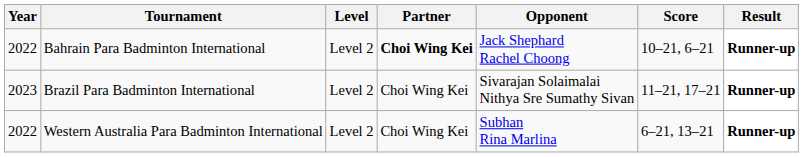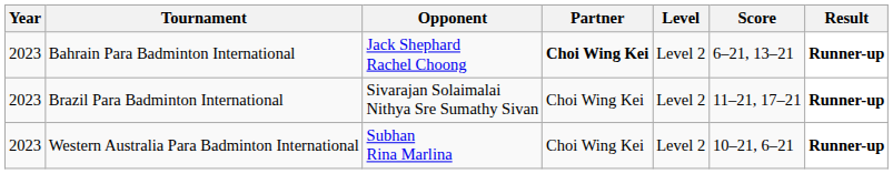columns swapped: Level <-> Opponent
Bahrain Para Badminton International | Year: 2022 -> 2023
Bahrain Para Badminton International | Score: 10–21, 6–21 -> 6–21, 13–21
Western Australia Para Badminton International | Year: 2022 -> 2023
Western Australia Para Badminton International | Score: 6–21, 13–21 -> 10–21, 6–21
